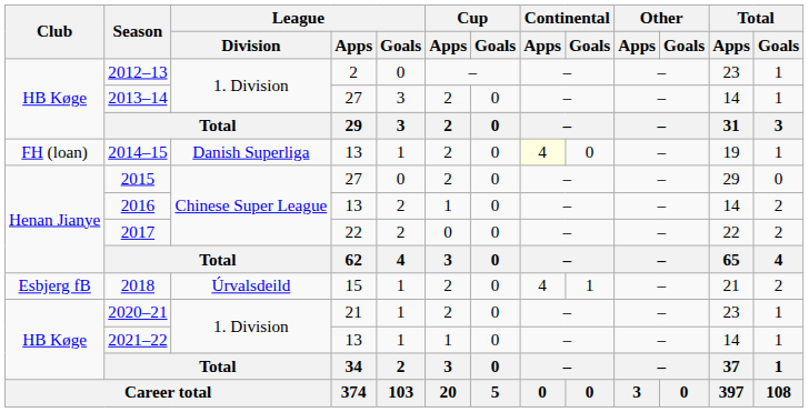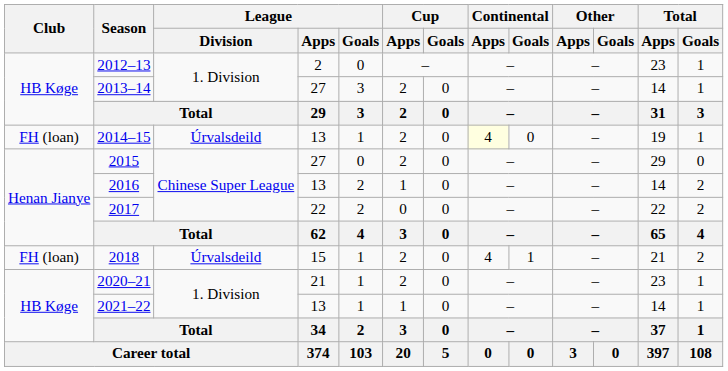2014–15 | League / Division: Danish Superliga -> Úrvalsdeild
2018 | Club: Esbjerg fB -> FH (loan)
